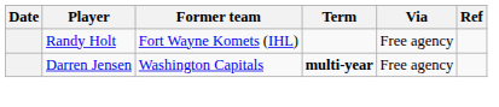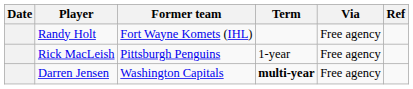+ row: Rick MacLeish | Pittsburgh Penguins | 1-year | Free agency
